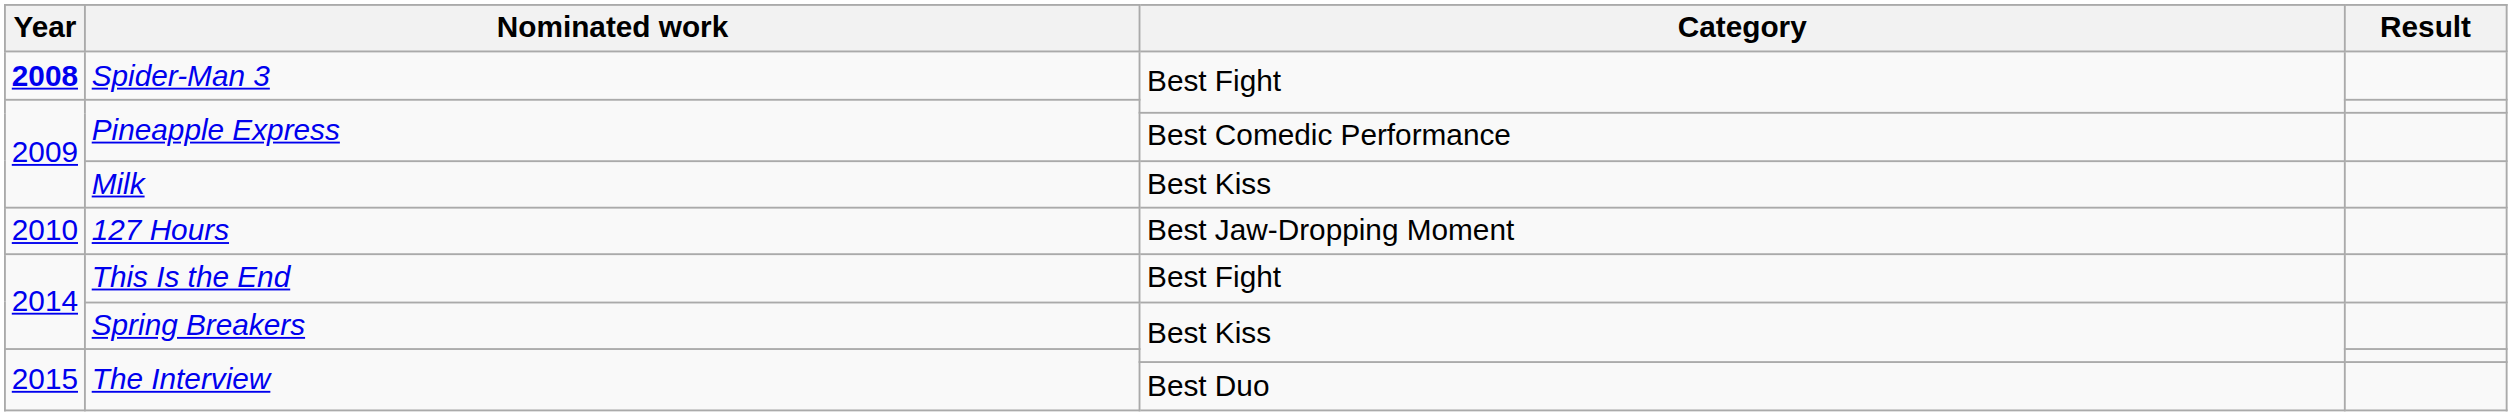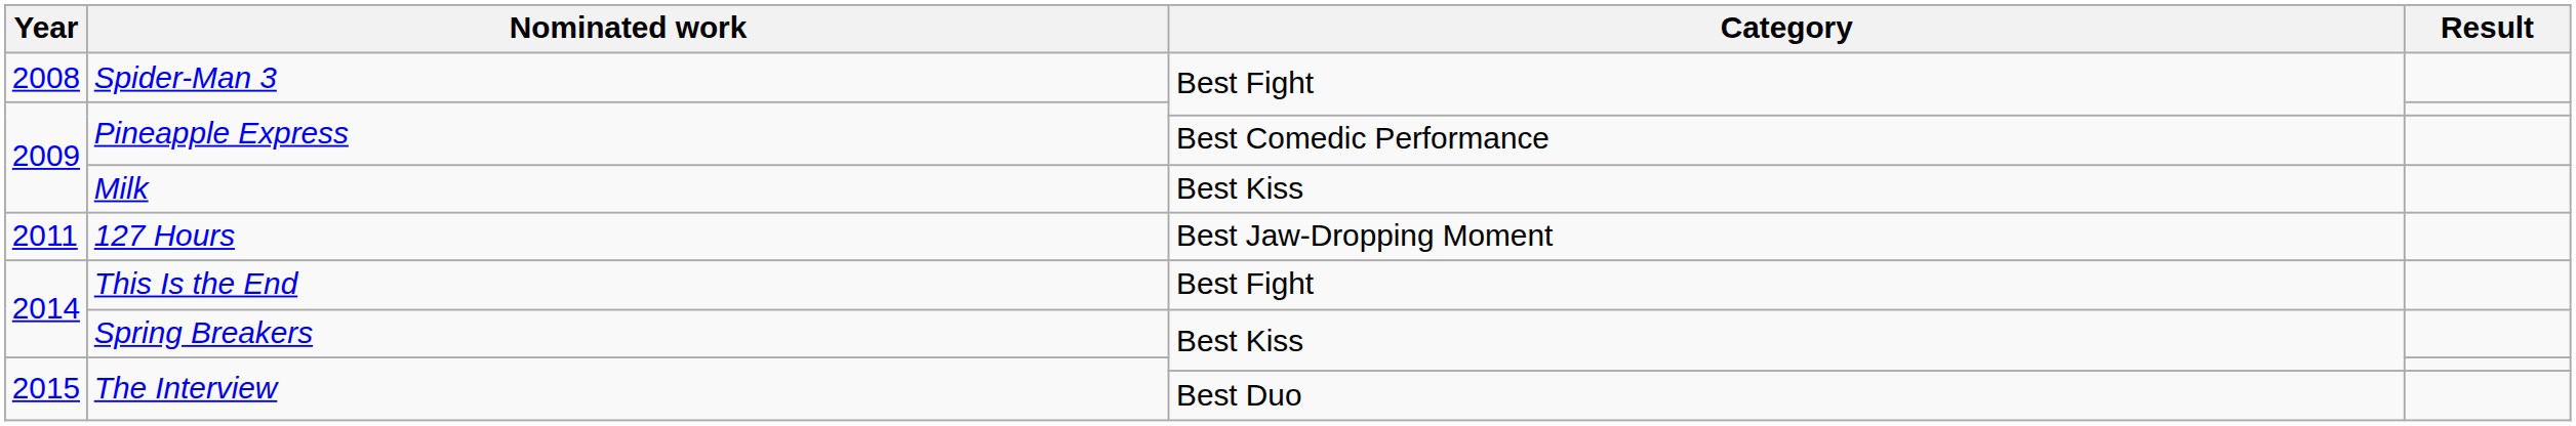Spider-Man 3 | Year: bold -> normal
127 Hours | Year: 2010 -> 2011
